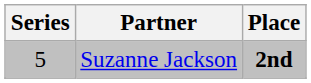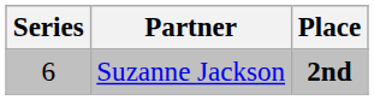Suzanne Jackson | Series: 5 -> 6
